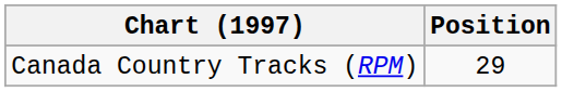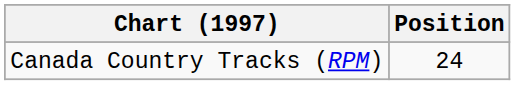Canada Country Tracks (RPM) | Position: 29 -> 24
